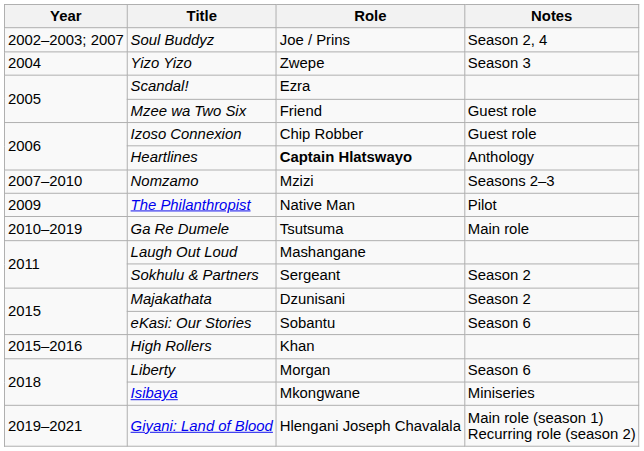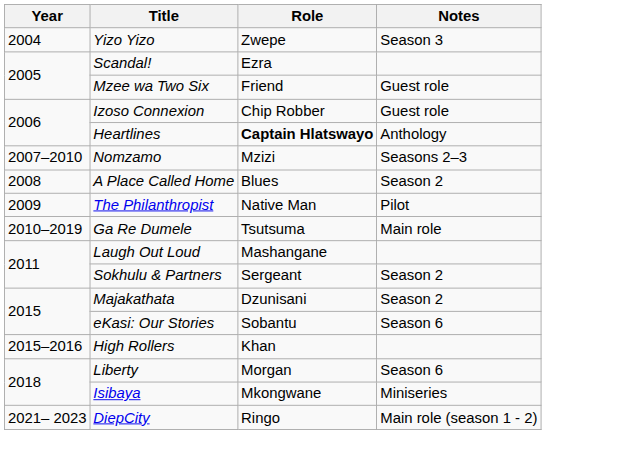- row: 2002–2003; 2007 | Soul Buddyz | Joe / Prins | Season 2, 4
+ row: 2008 | A Place Called Home | Blues | Season 2
- row: 2019–2021 | Giyani: Land of Blood | Hlengani Joseph Chavalala | Main role (season 1) Recurring role (season 2)
+ row: 2021– 2023 | DiepCity | Ringo | Main role (season 1 - 2)
